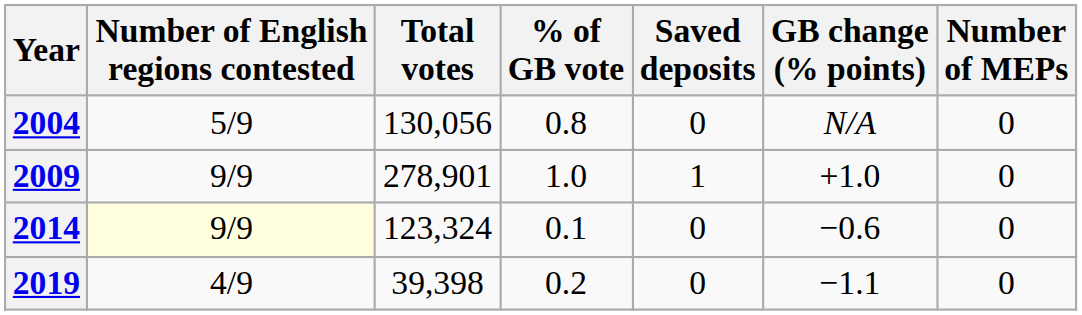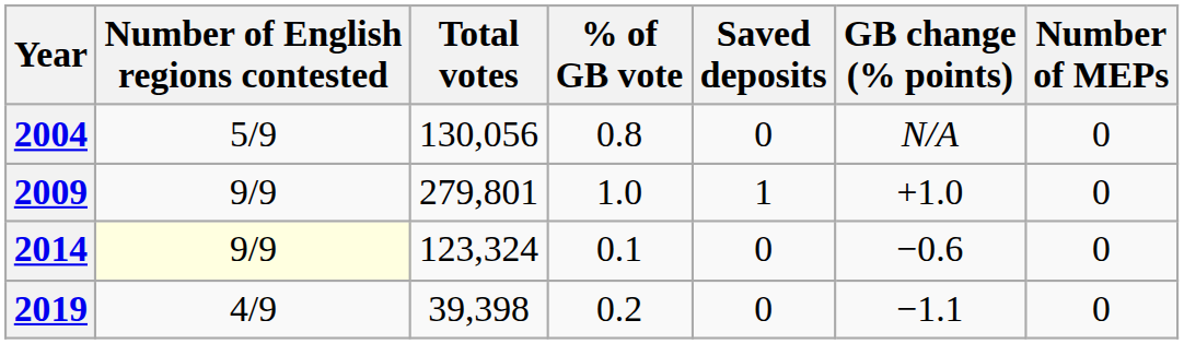2009 | Total votes: 278,901 -> 279,801
